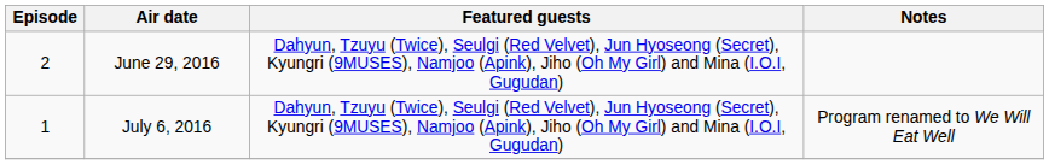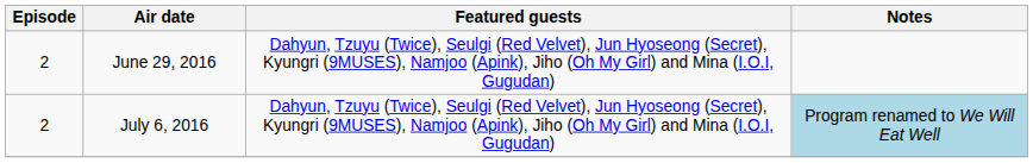July 6, 2016 | Episode: 1 -> 2
July 6, 2016 | Notes: no background -> lightblue background
